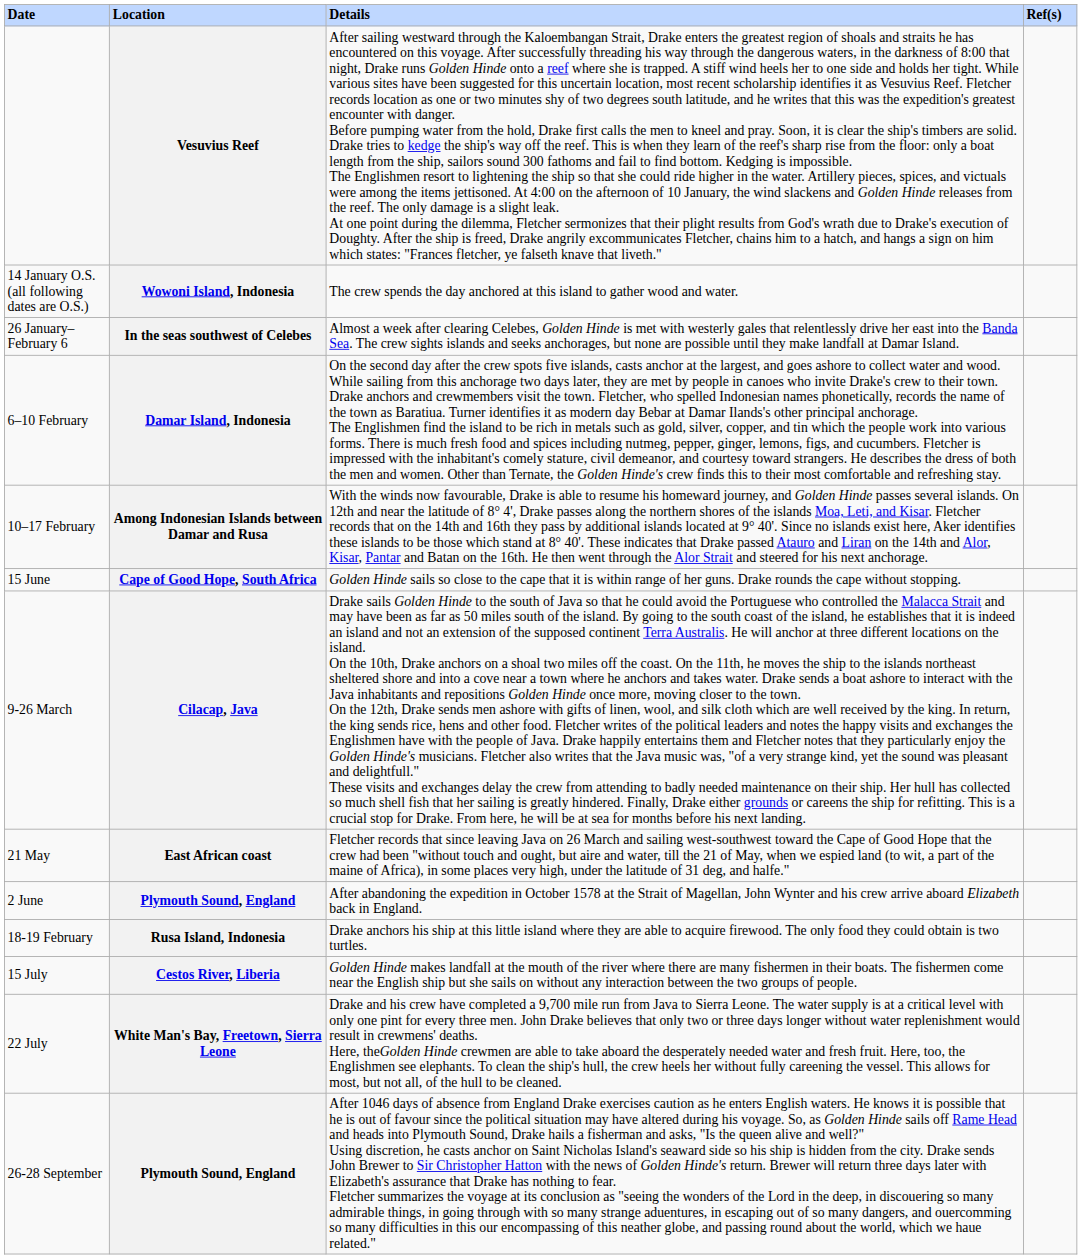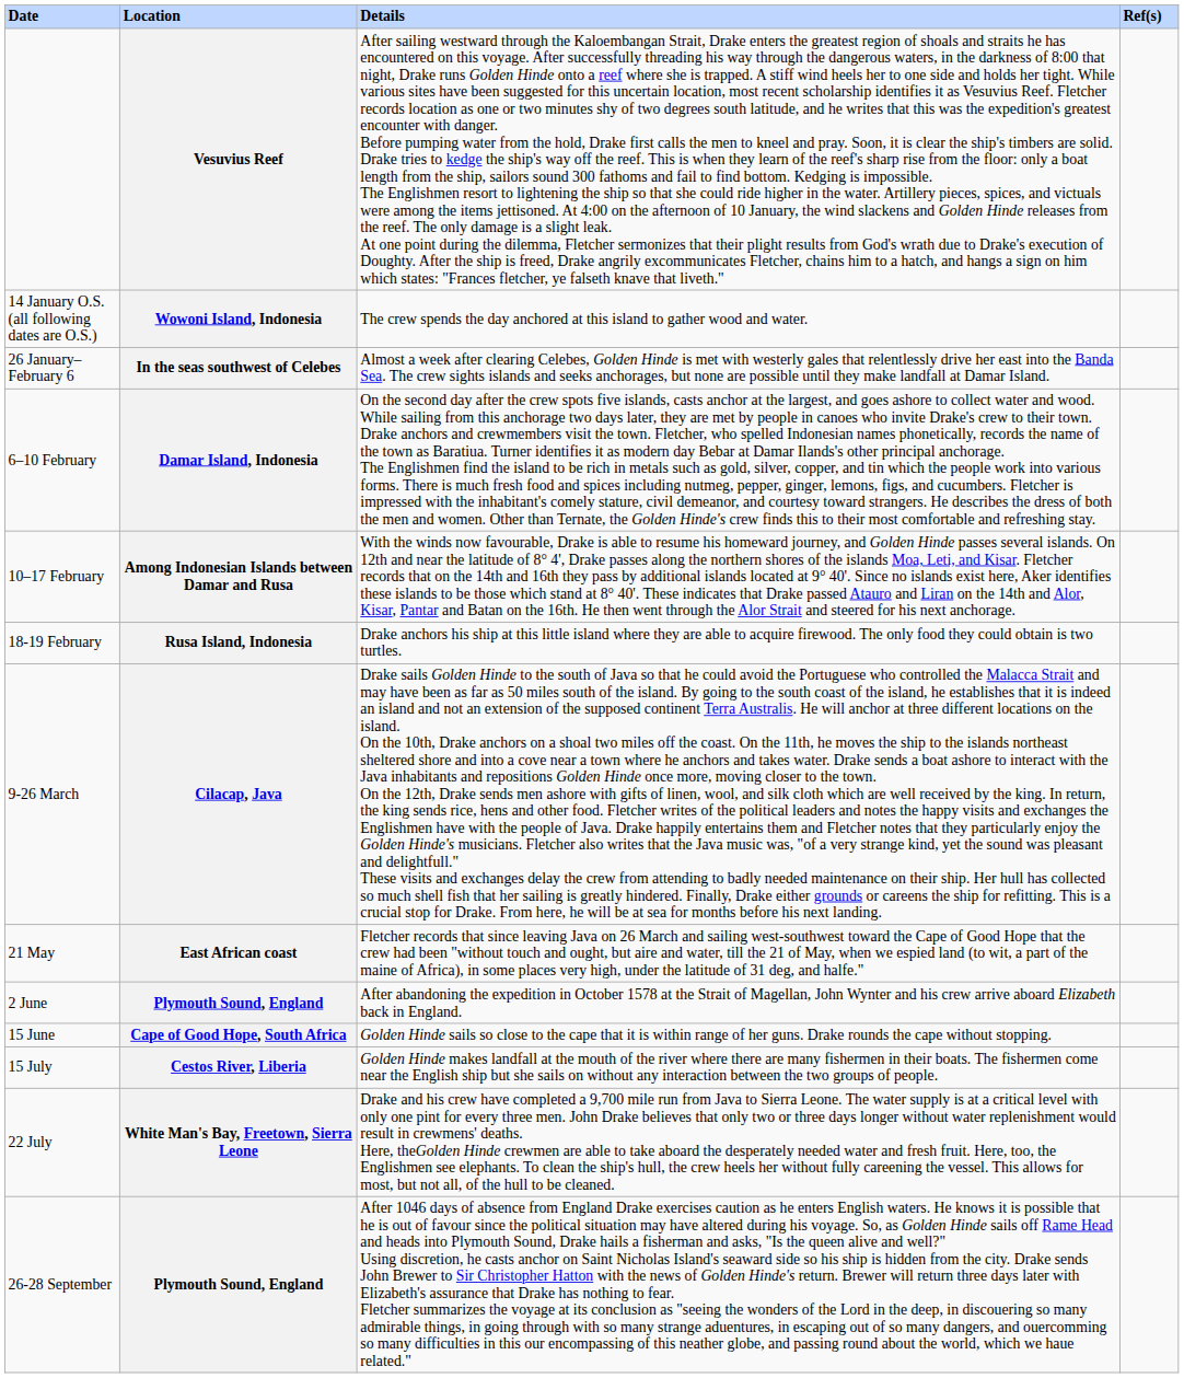rows swapped: Rusa Island, Indonesia <-> Cape of Good Hope, South Africa
